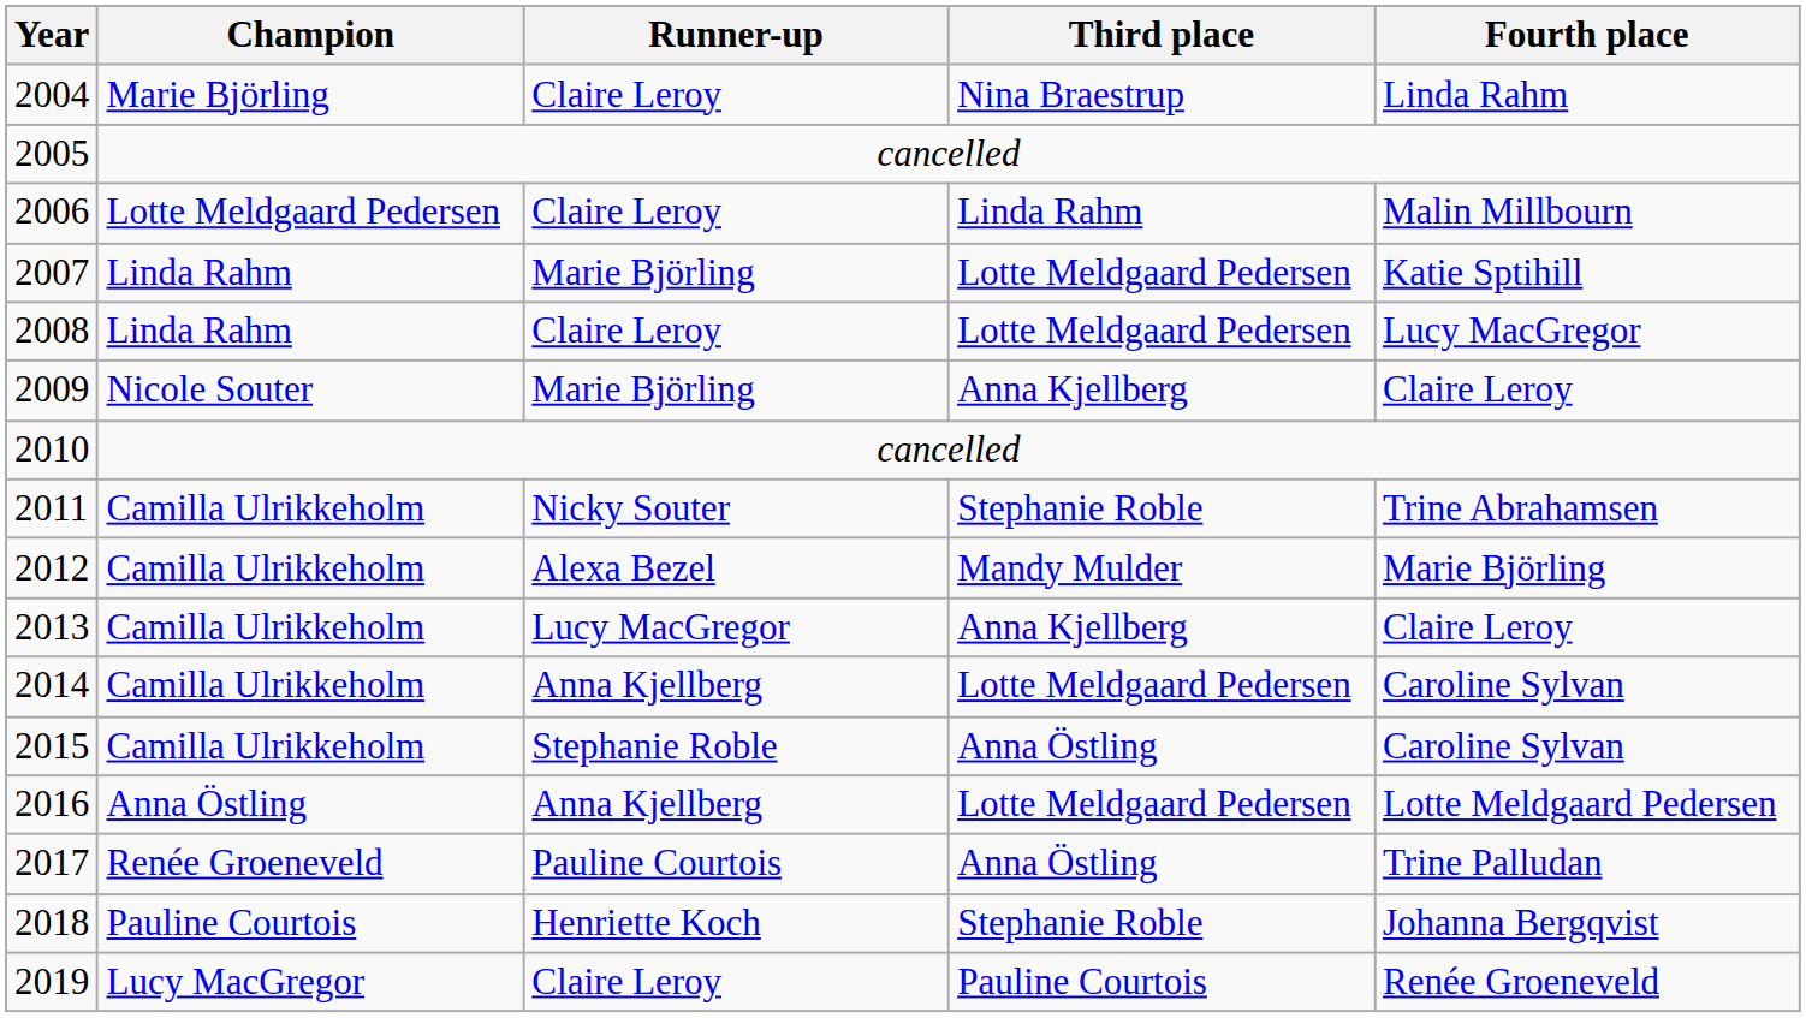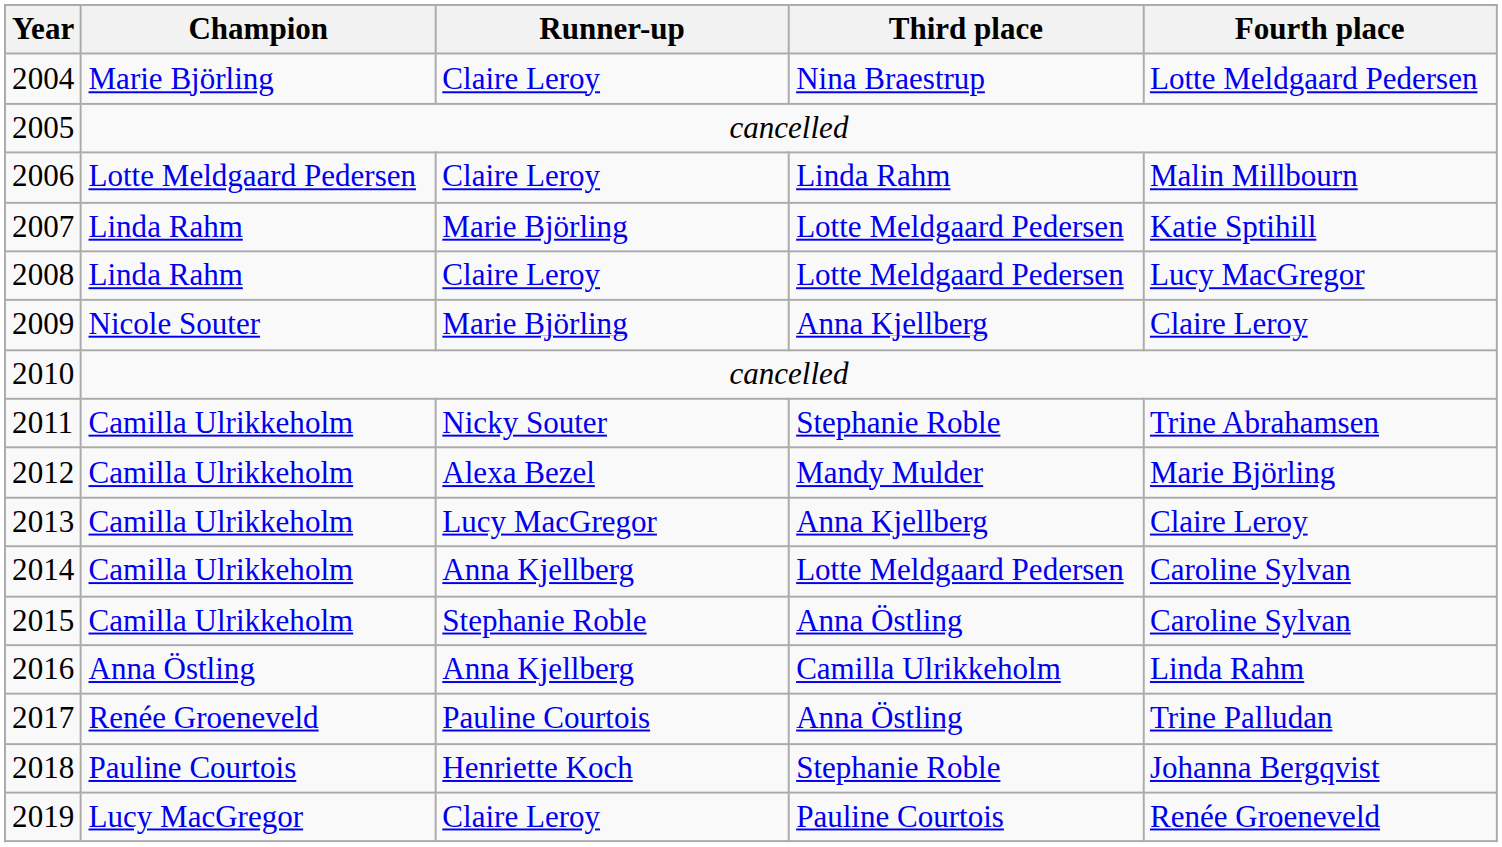2004 | Fourth place: Linda Rahm -> Lotte Meldgaard Pedersen
2016 | Third place: Lotte Meldgaard Pedersen -> Camilla Ulrikkeholm
2016 | Fourth place: Lotte Meldgaard Pedersen -> Linda Rahm
